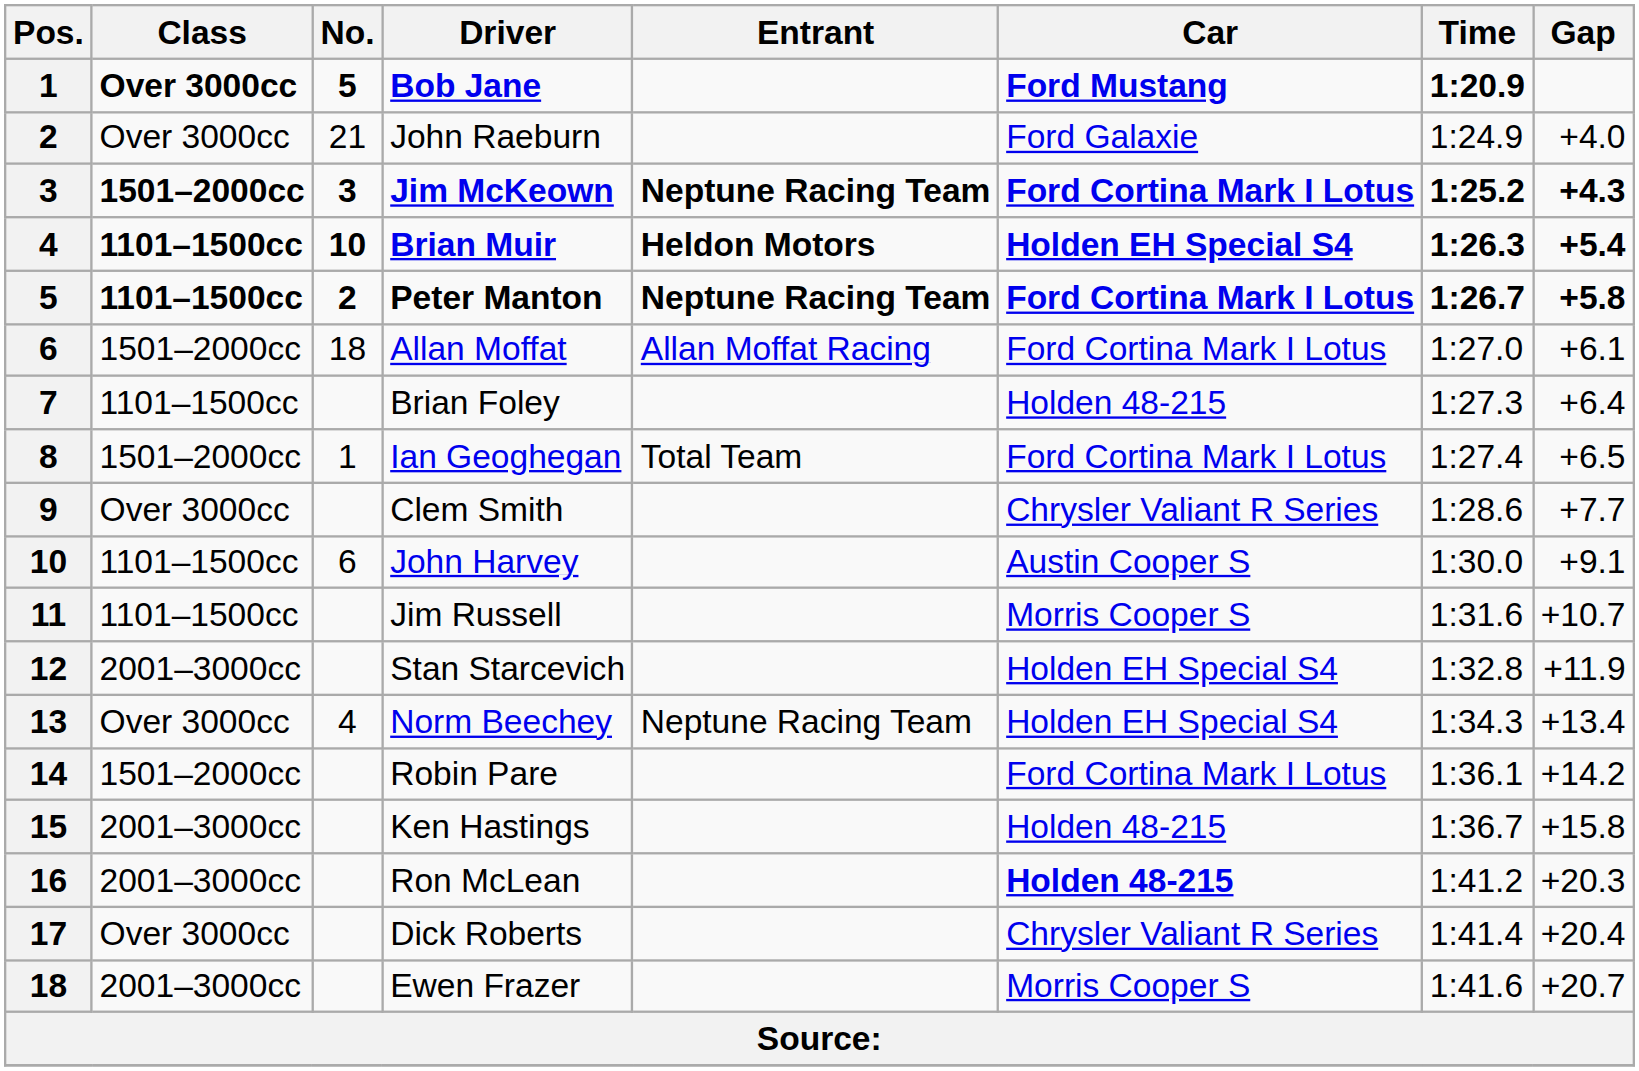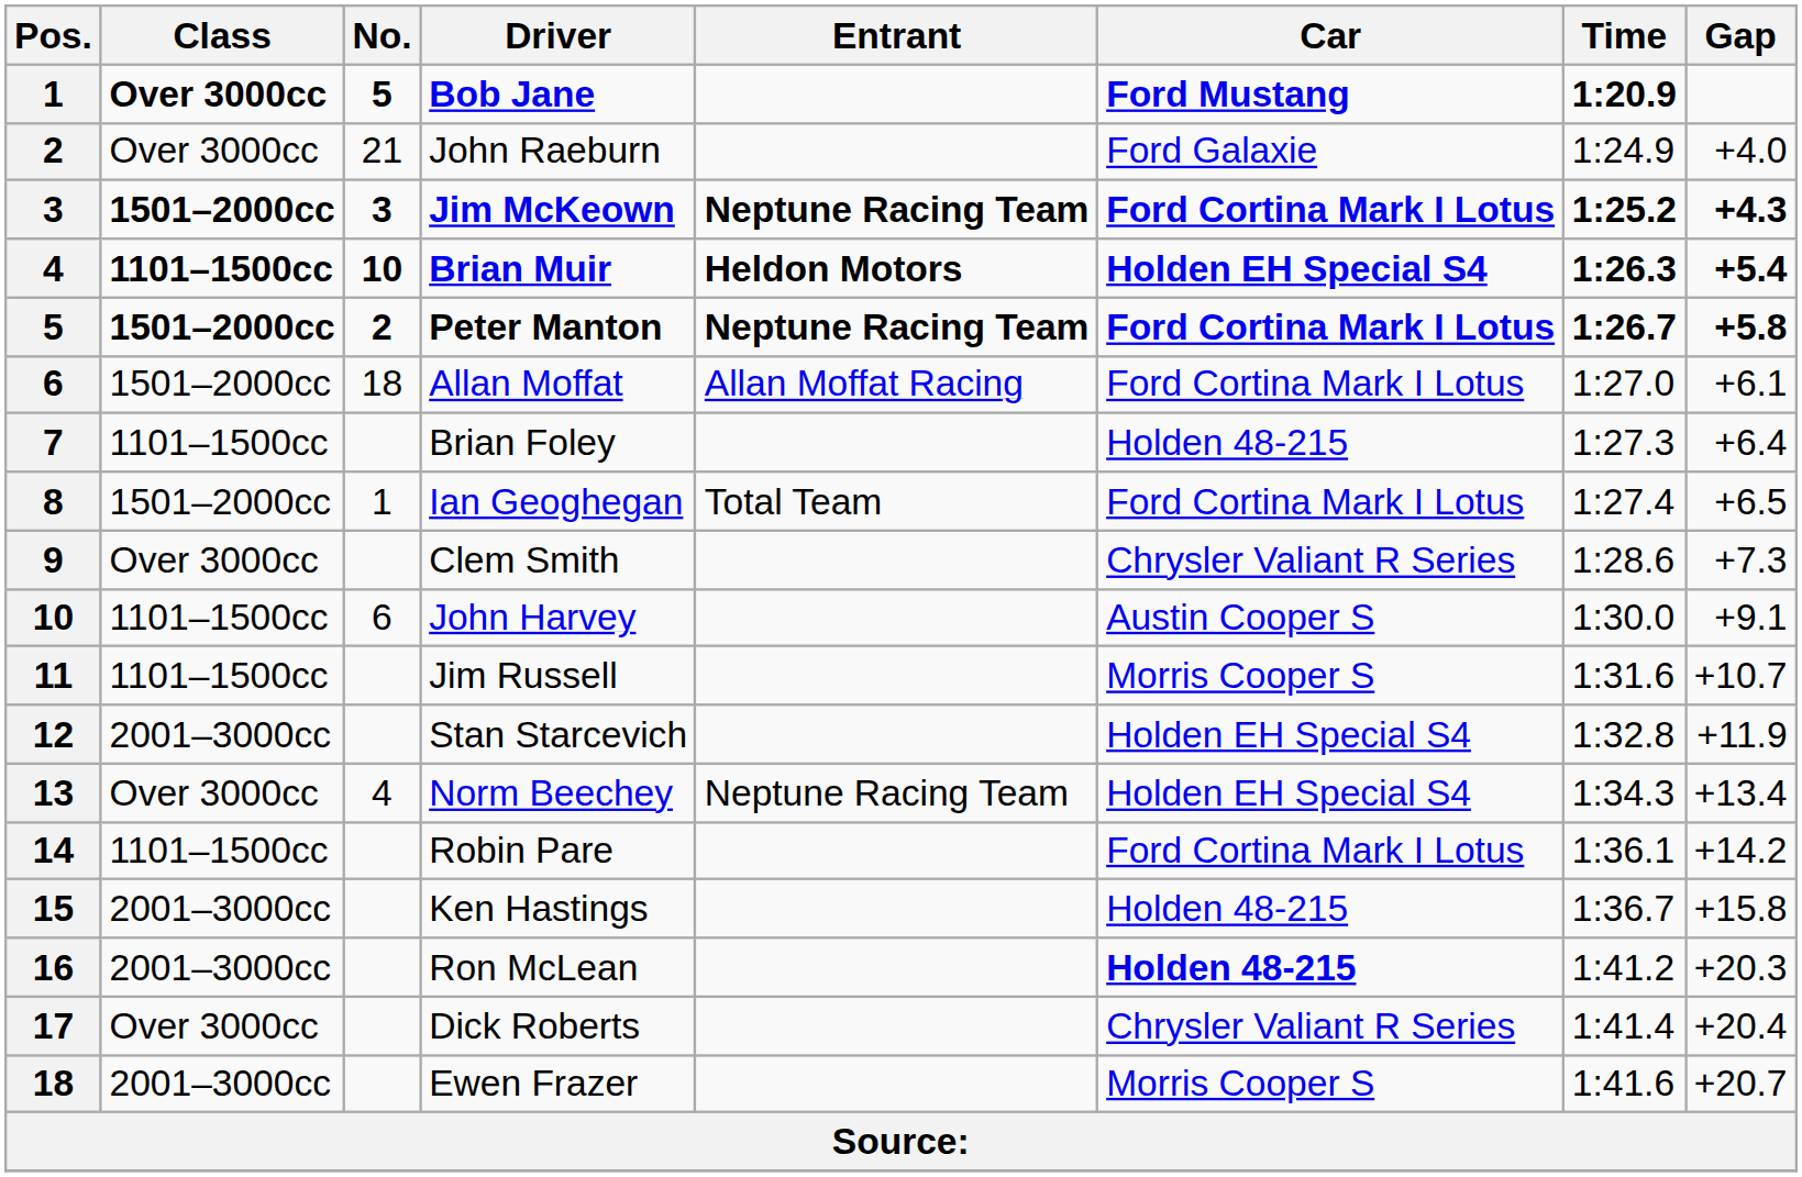Peter Manton | Class: 1101–1500cc -> 1501–2000cc
Clem Smith | Gap: +7.7 -> +7.3
Robin Pare | Class: 1501–2000cc -> 1101–1500cc
